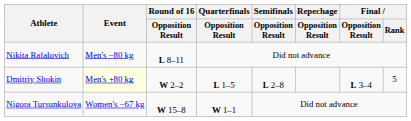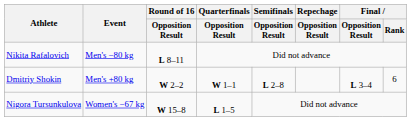Dmitriy Shokin | Event: lightyellow background -> no background
Dmitriy Shokin | Quarterfinals / Opposition Result: L 1–5 -> W 1–1
Dmitriy Shokin | Final / Rank: 5 -> 6
Nigora Tursunkulova | Quarterfinals / Opposition Result: W 1–1 -> L 1–5
